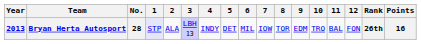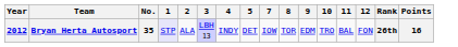- column: 6 | MIL
Bryan Herta Autosport | Year: 2013 -> 2012
Bryan Herta Autosport | No.: 28 -> 35
